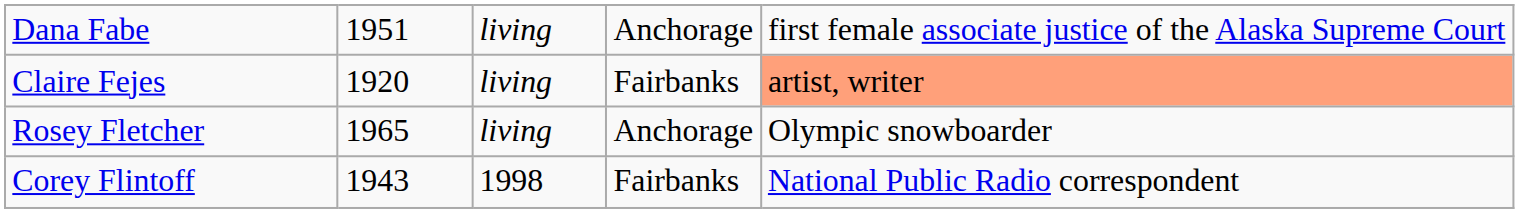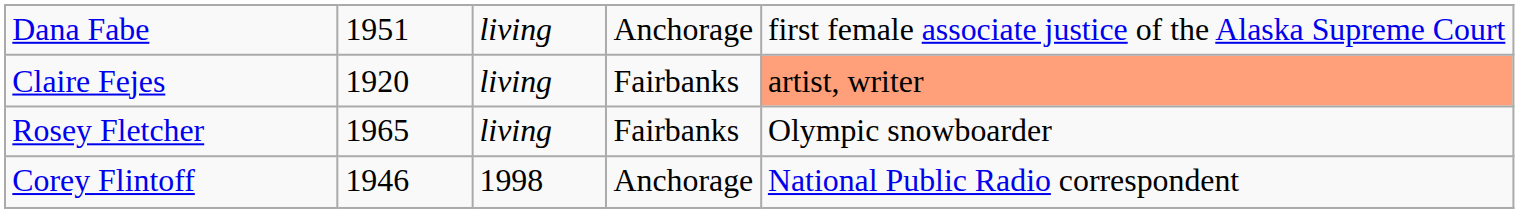Rosey Fletcher | column 4: Anchorage -> Fairbanks
Corey Flintoff | column 2: 1943 -> 1946
Corey Flintoff | column 4: Fairbanks -> Anchorage
